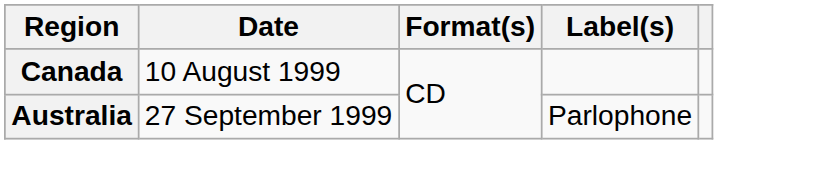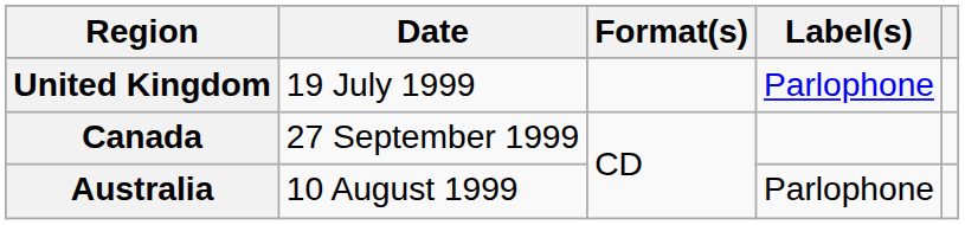+ row: United Kingdom | 19 July 1999 | Parlophone
Canada | Date: 10 August 1999 -> 27 September 1999
Australia | Date: 27 September 1999 -> 10 August 1999
